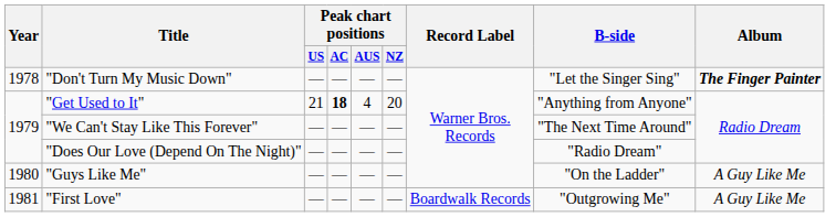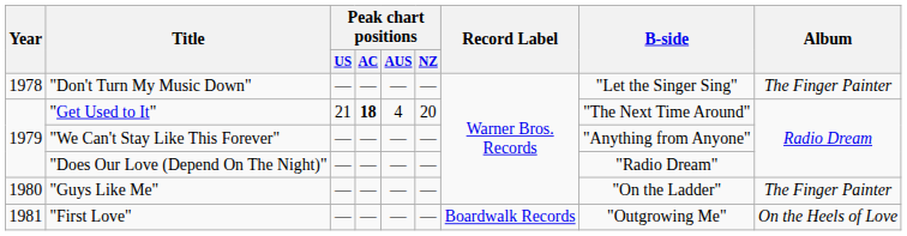"Don't Turn My Music Down" | Album: bold -> normal
"Get Used to It" | B-side: "Anything from Anyone" -> "The Next Time Around"
"We Can't Stay Like This Forever" | B-side: "The Next Time Around" -> "Anything from Anyone"
"Guys Like Me" | Album: A Guy Like Me -> The Finger Painter
"First Love" | Album: A Guy Like Me -> On the Heels of Love
